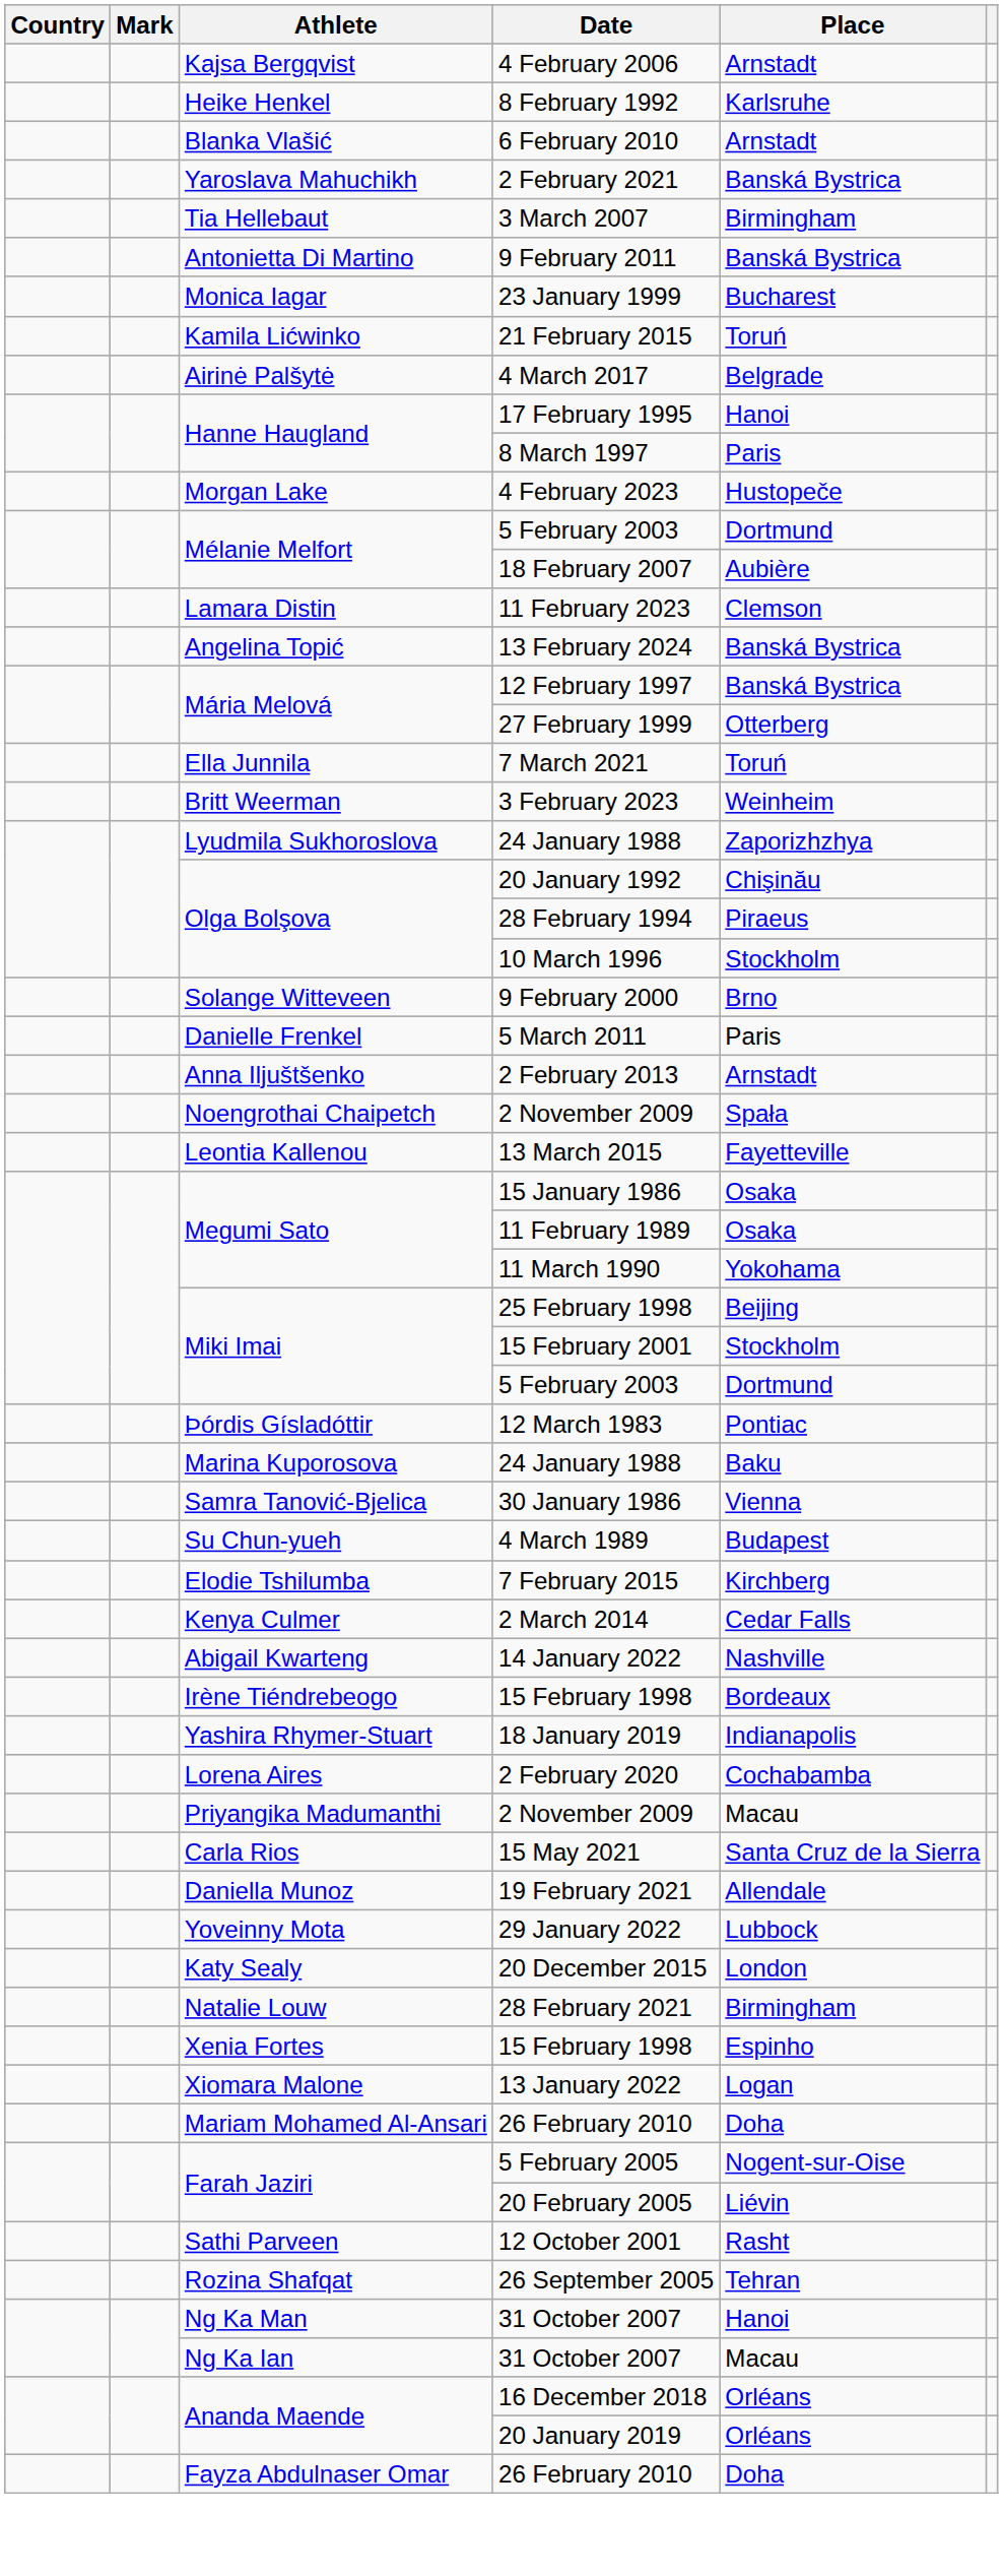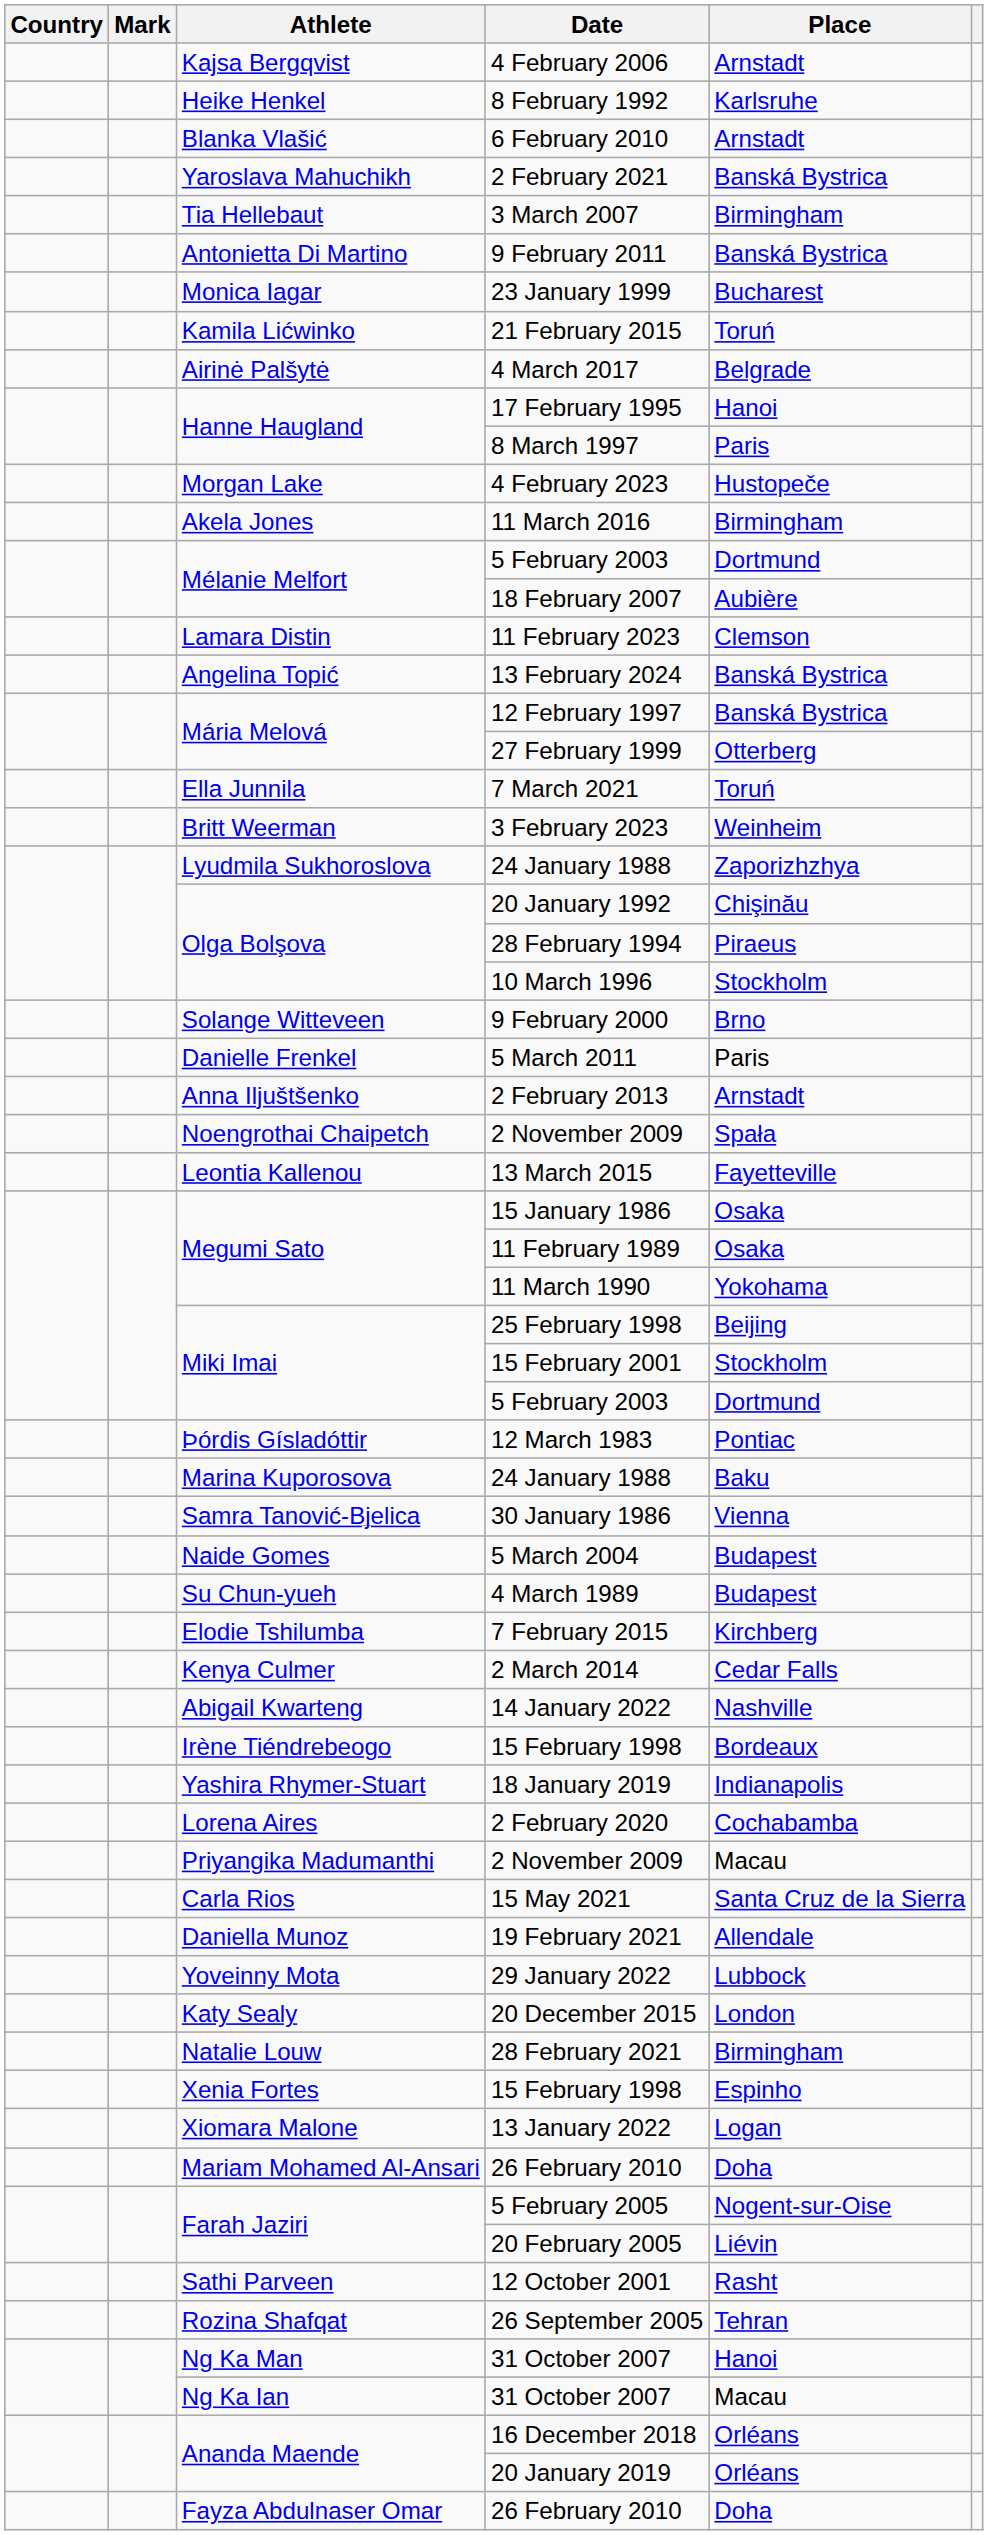+ row: Akela Jones | 11 March 2016 | Birmingham
+ row: Naide Gomes | 5 March 2004 | Budapest
